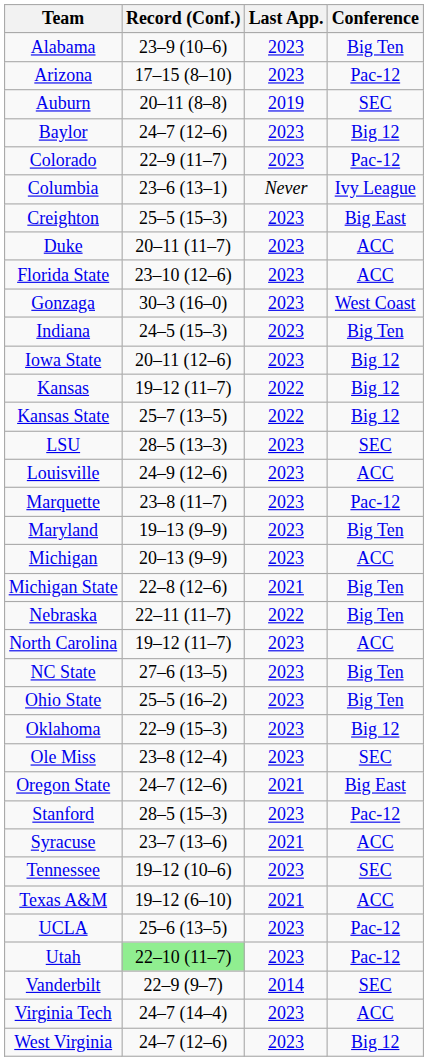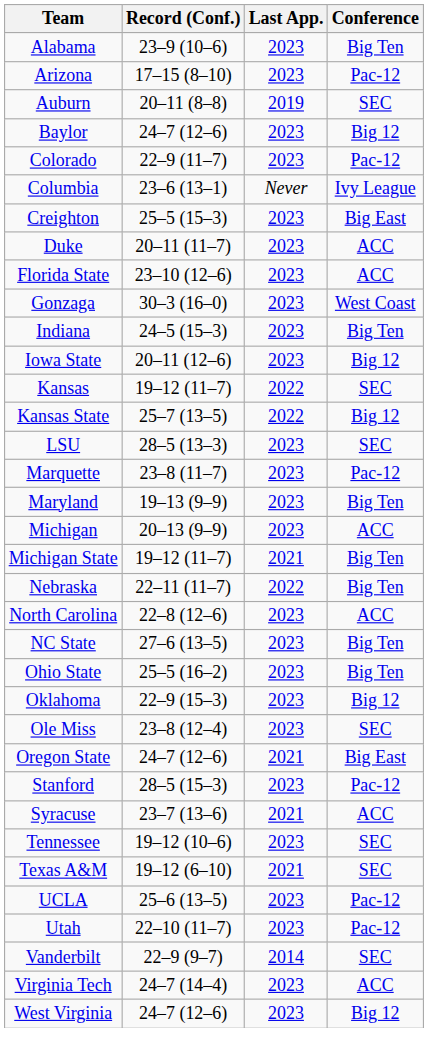Kansas | Conference: Big 12 -> SEC
- row: Louisville | 24–9 (12–6) | 2023 | ACC
Michigan State | Record (Conf.): 22–8 (12–6) -> 19–12 (11–7)
North Carolina | Record (Conf.): 19–12 (11–7) -> 22–8 (12–6)
Texas A&M | Conference: ACC -> SEC
Utah | Record (Conf.): lightgreen background -> no background
